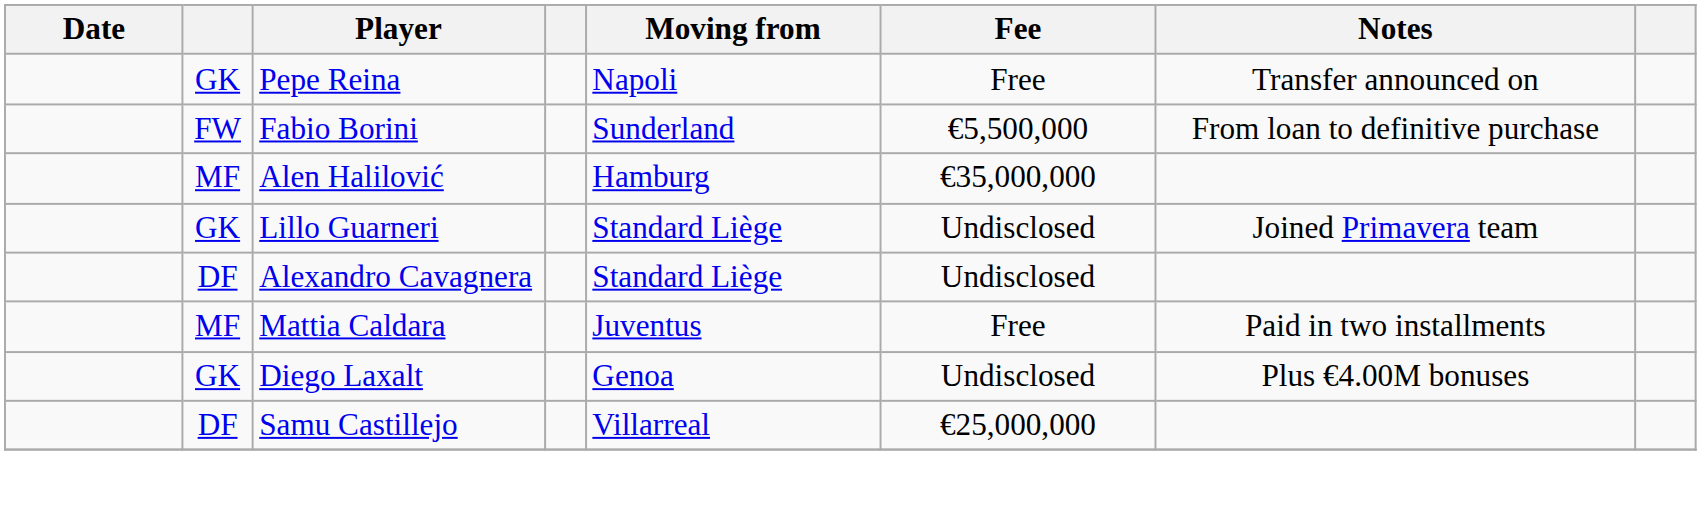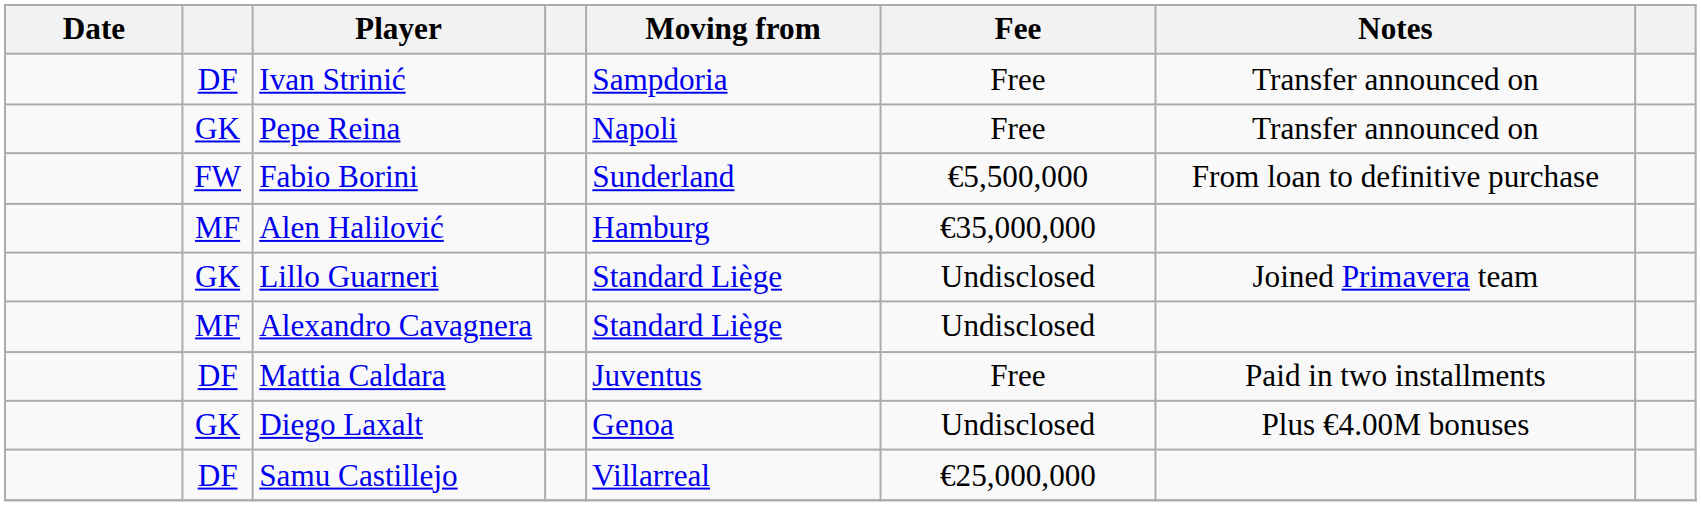+ row: DF | Ivan Strinić | Sampdoria | Free | Transfer announced on
Alexandro Cavagnera | column 2: DF -> MF
Mattia Caldara | column 2: MF -> DF
